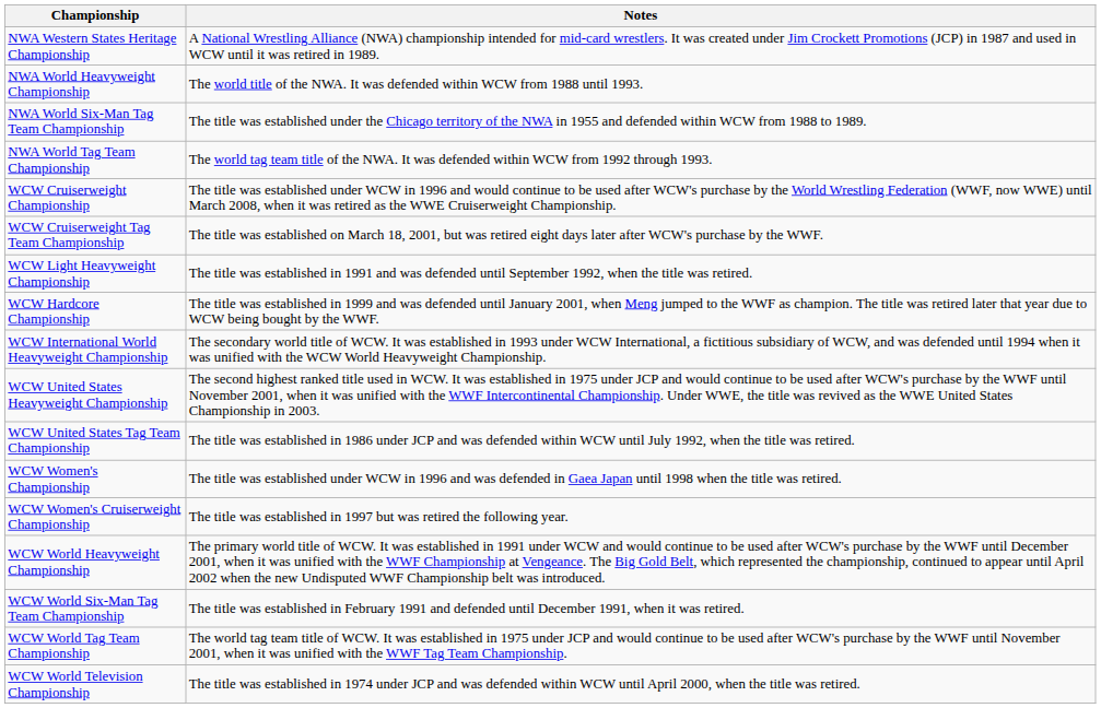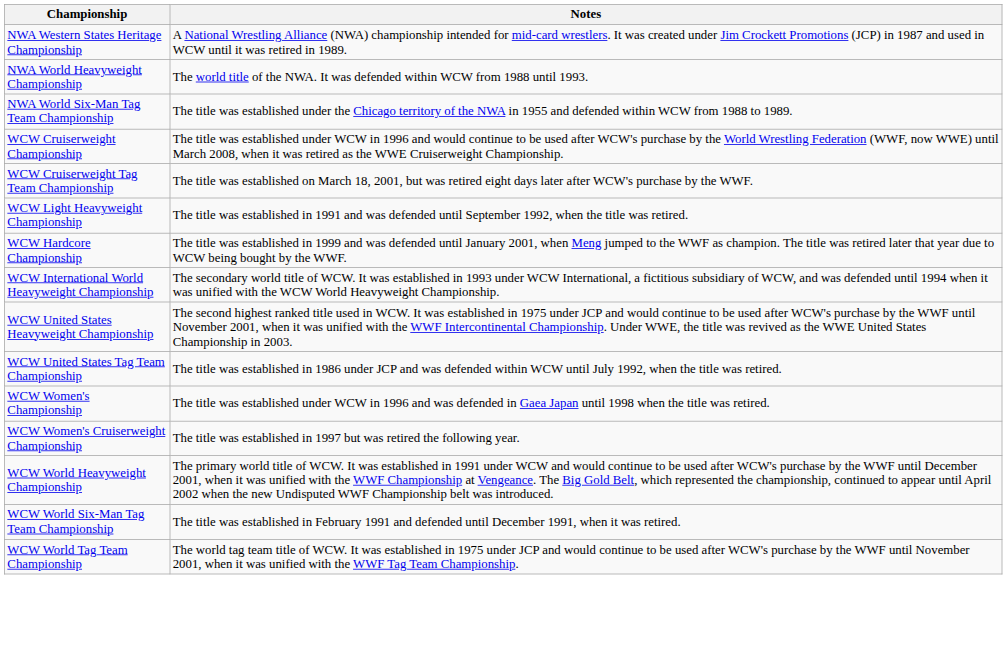- row: NWA World Tag Team Championship | The world tag team title of the NWA. It was defended within WCW from 1992 through 1993.
- row: WCW World Television Championship | The title was established in 1974 under JCP and was defended within WCW until April 2000, when the title was retired.
